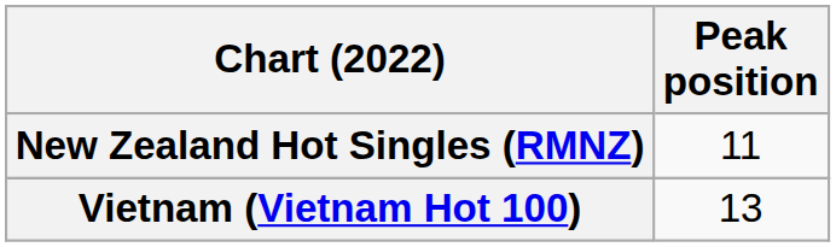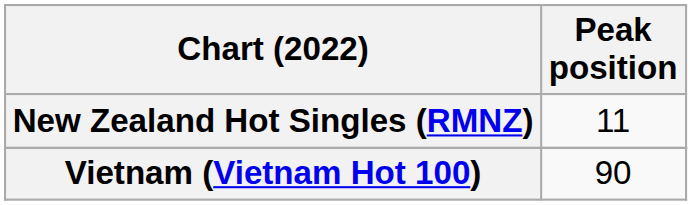Vietnam (Vietnam Hot 100) | Peak position: 13 -> 90
